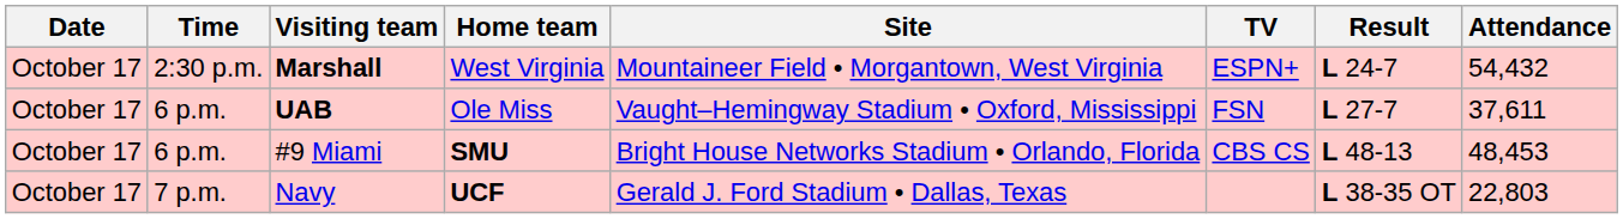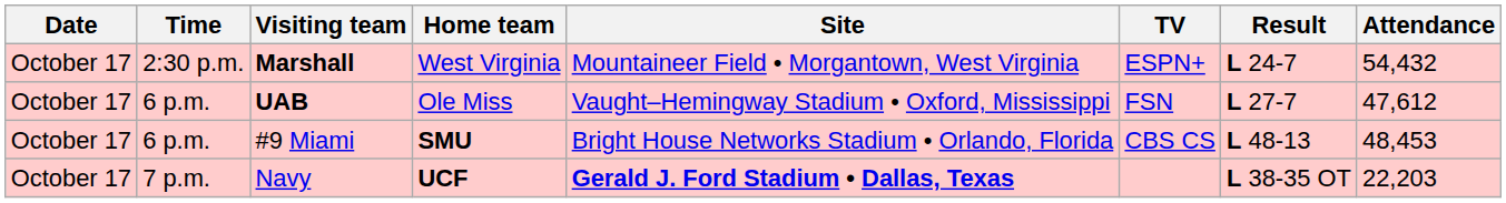UAB | Attendance: 37,611 -> 47,612
Navy | Site: normal -> bold
Navy | Attendance: 22,803 -> 22,203
